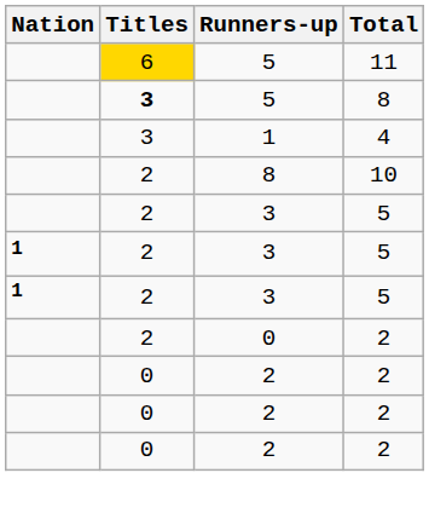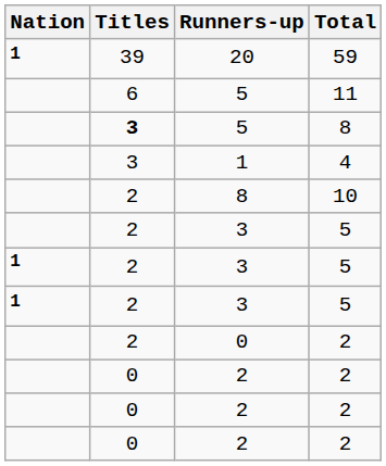+ row: 1 | 39 | 20 | 59
5 / 11 | Titles: gold background -> no background
